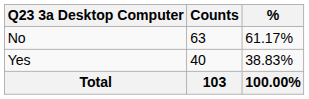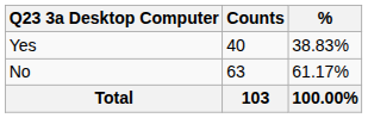rows swapped: Yes <-> No
